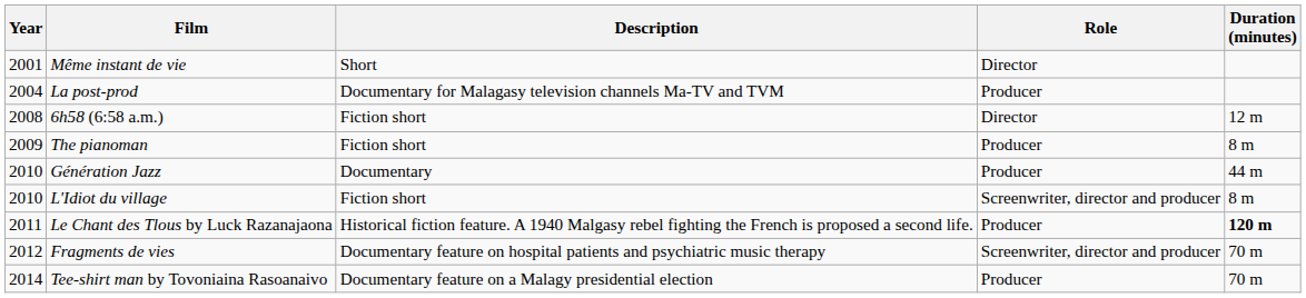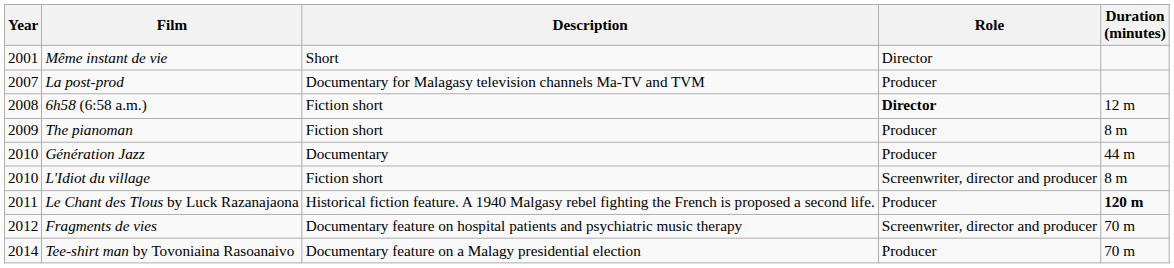La post-prod | Year: 2004 -> 2007
6h58 (6:58 a.m.) | Role: normal -> bold
